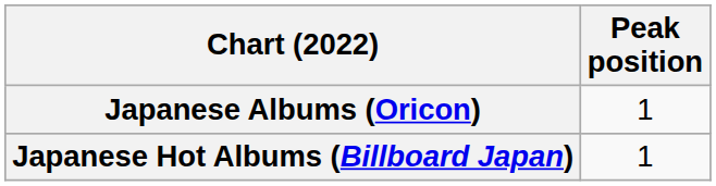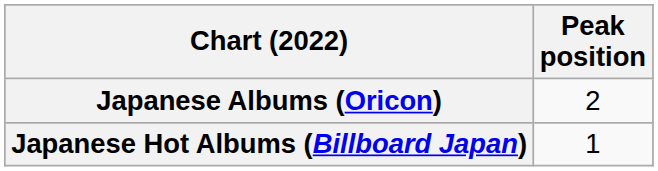Japanese Albums (Oricon) | Peak position: 1 -> 2
